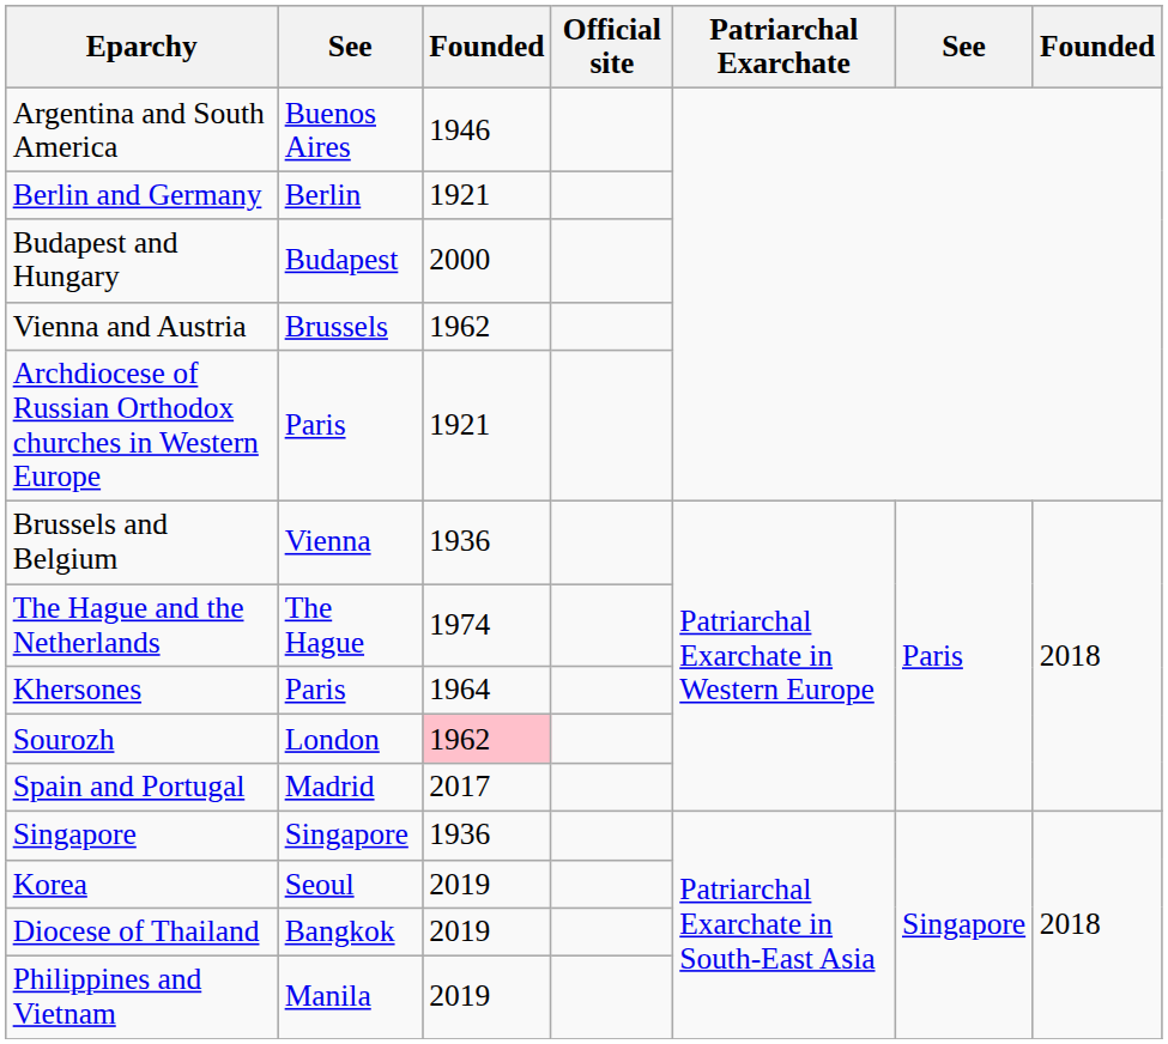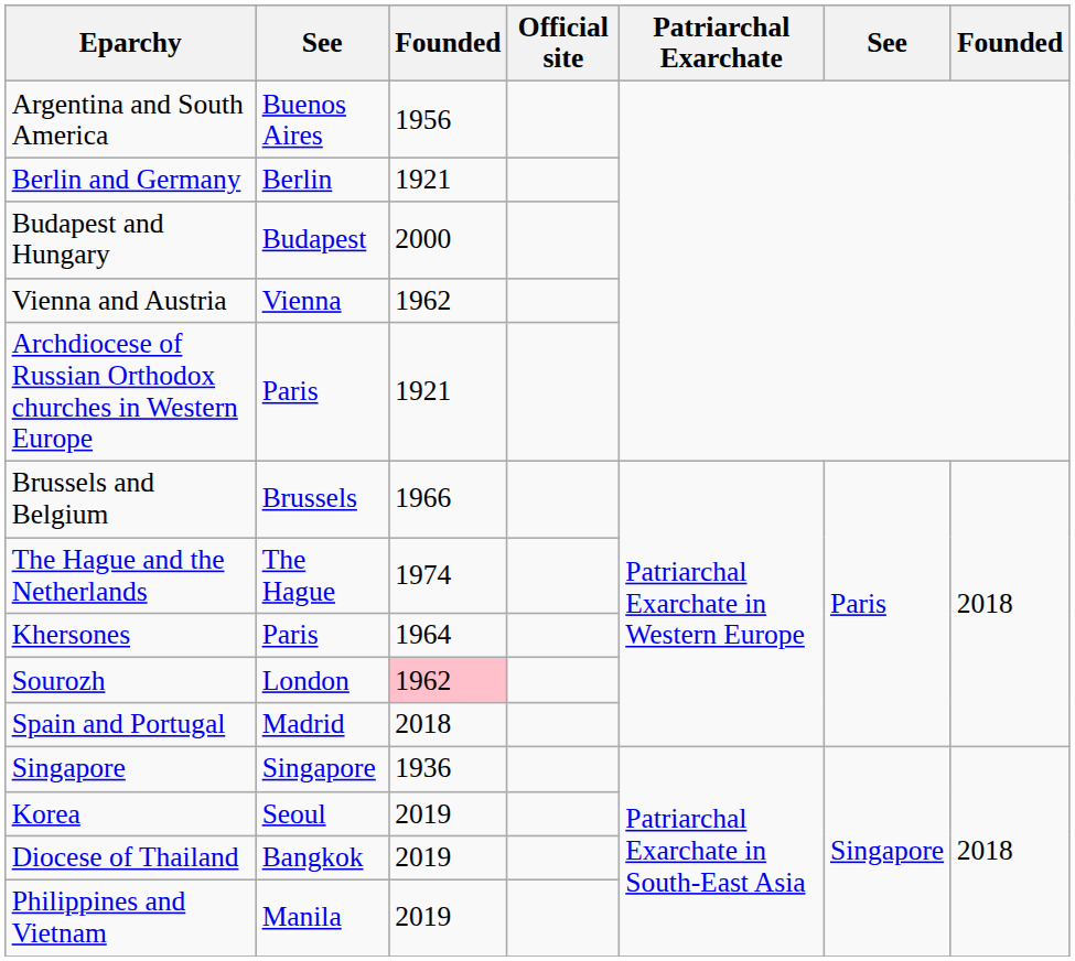Argentina and South America | column 3: 1946 -> 1956
Vienna and Austria | column 2: Brussels -> Vienna
Brussels and Belgium | column 2: Vienna -> Brussels
Brussels and Belgium | column 3: 1936 -> 1966
Spain and Portugal | column 3: 2017 -> 2018
